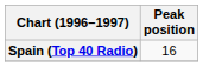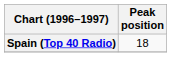Spain (Top 40 Radio) | Peak position: 16 -> 18
